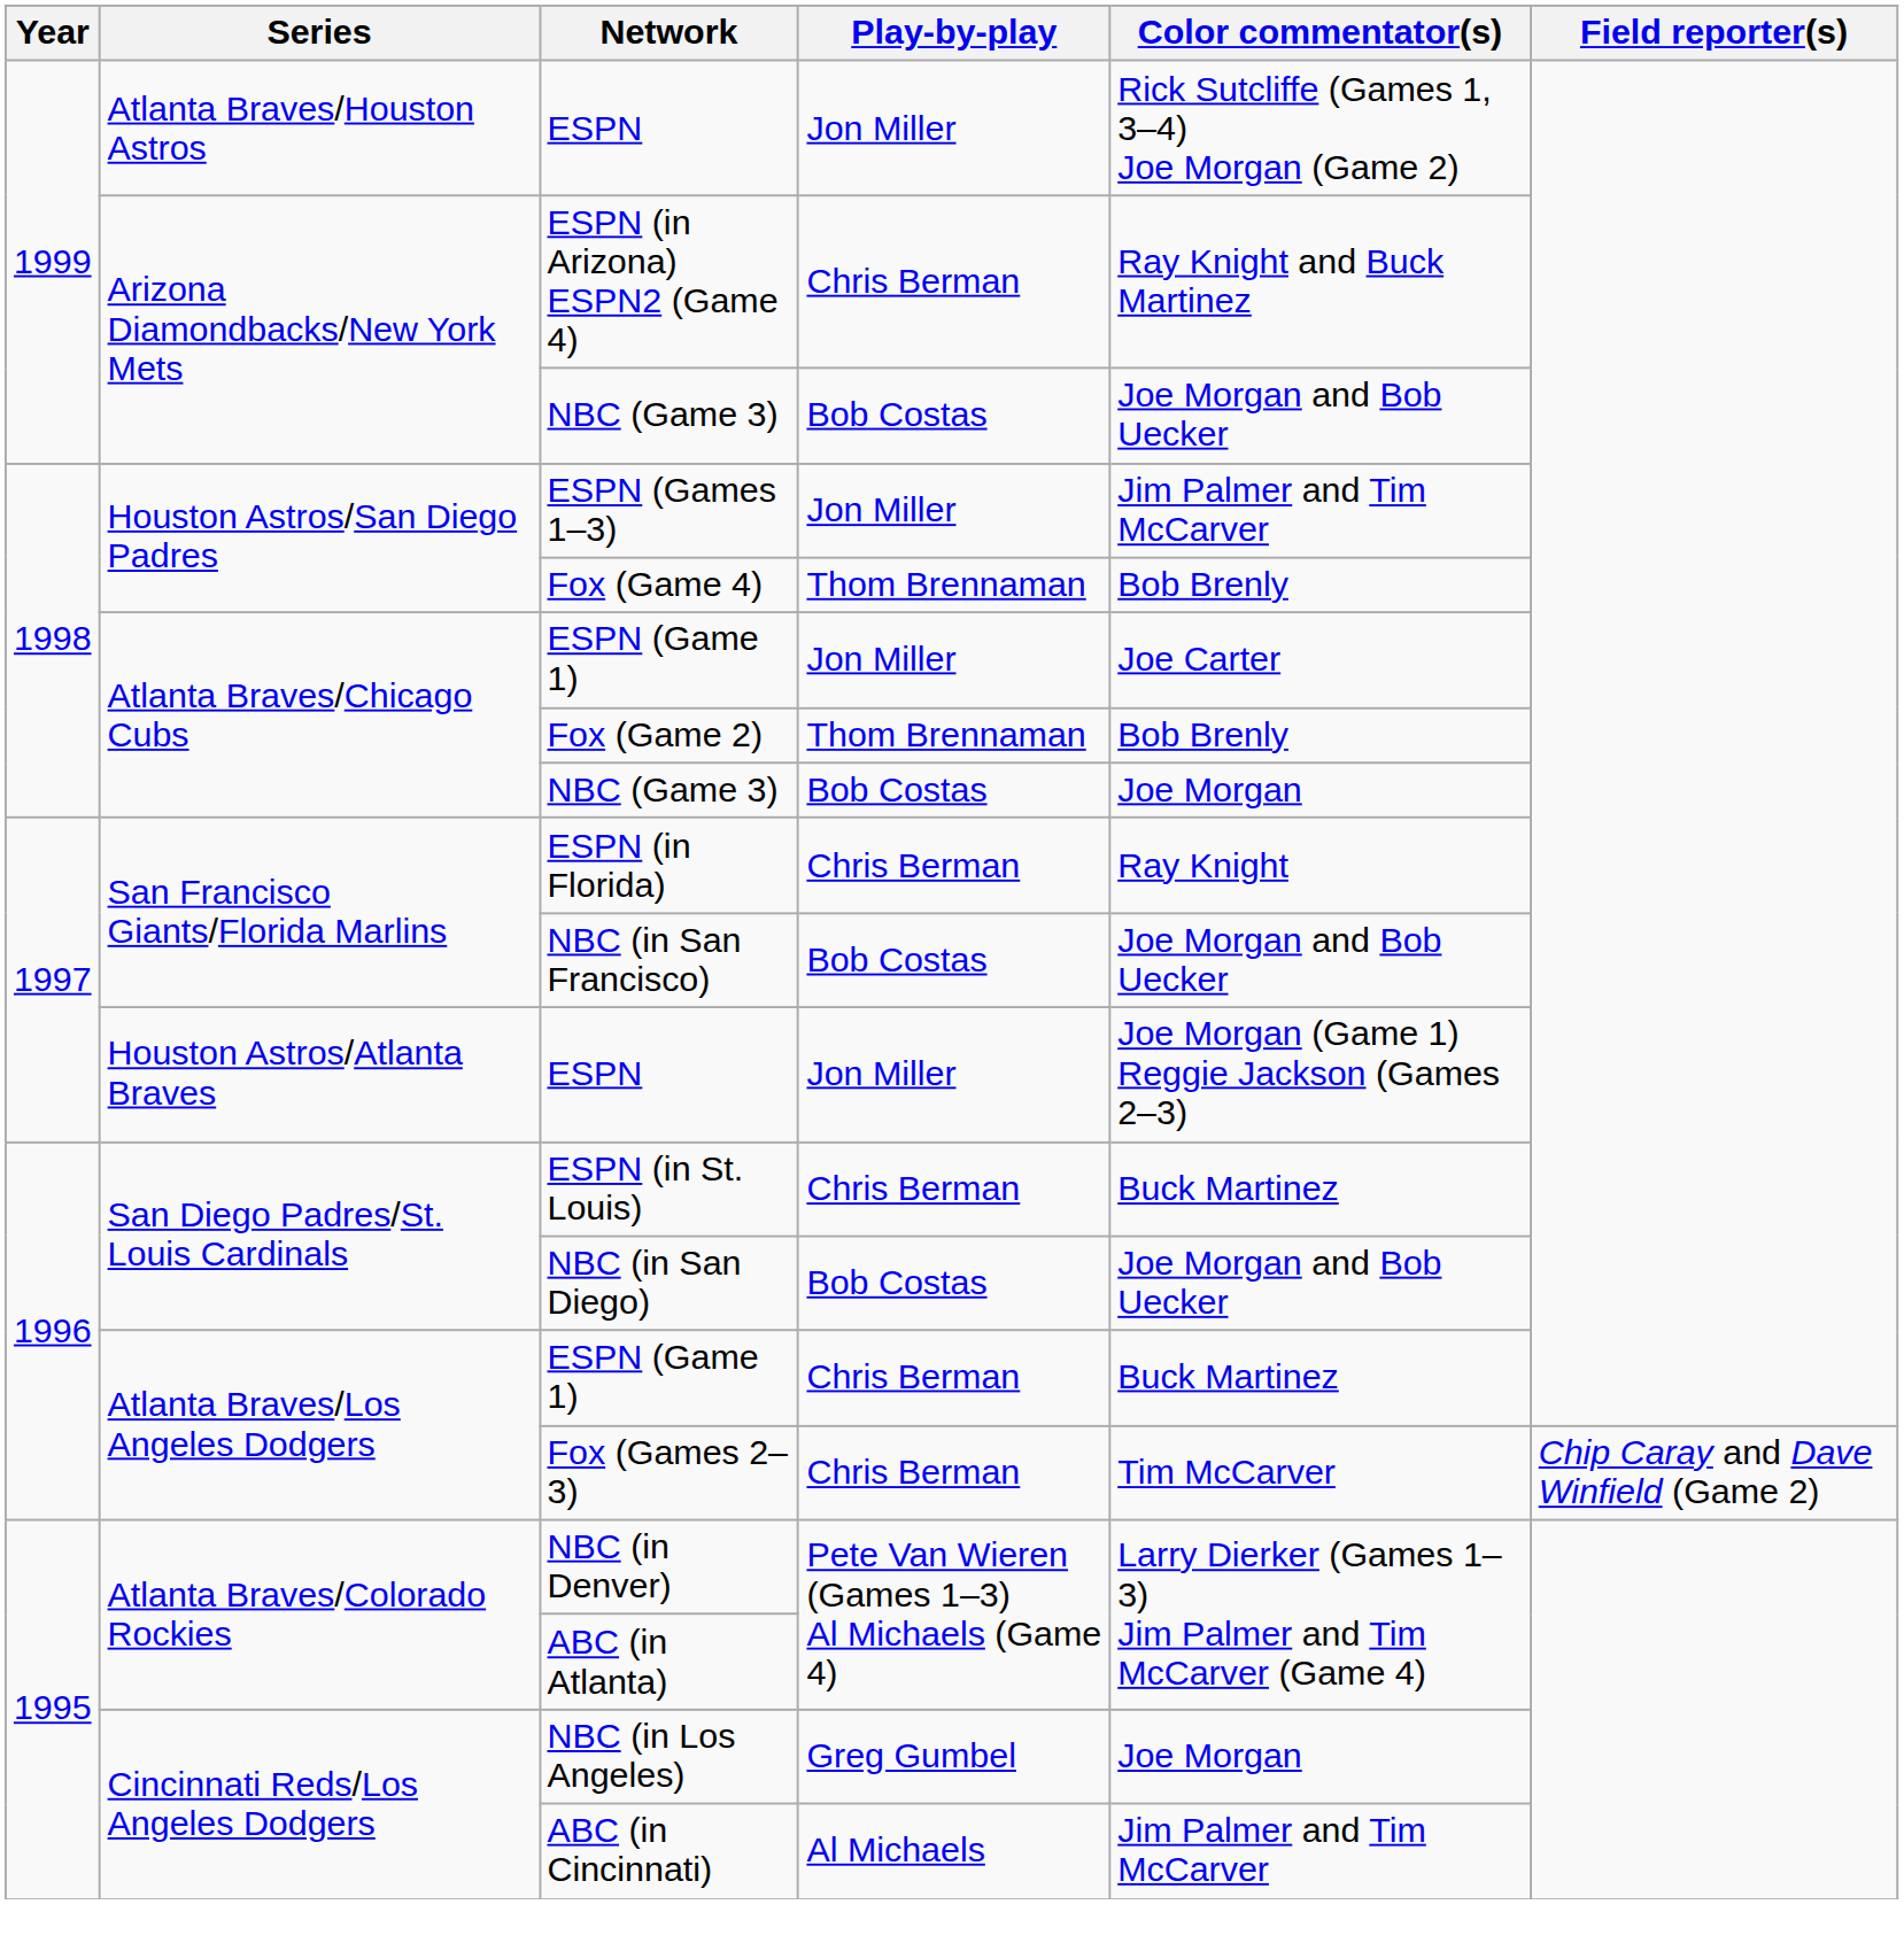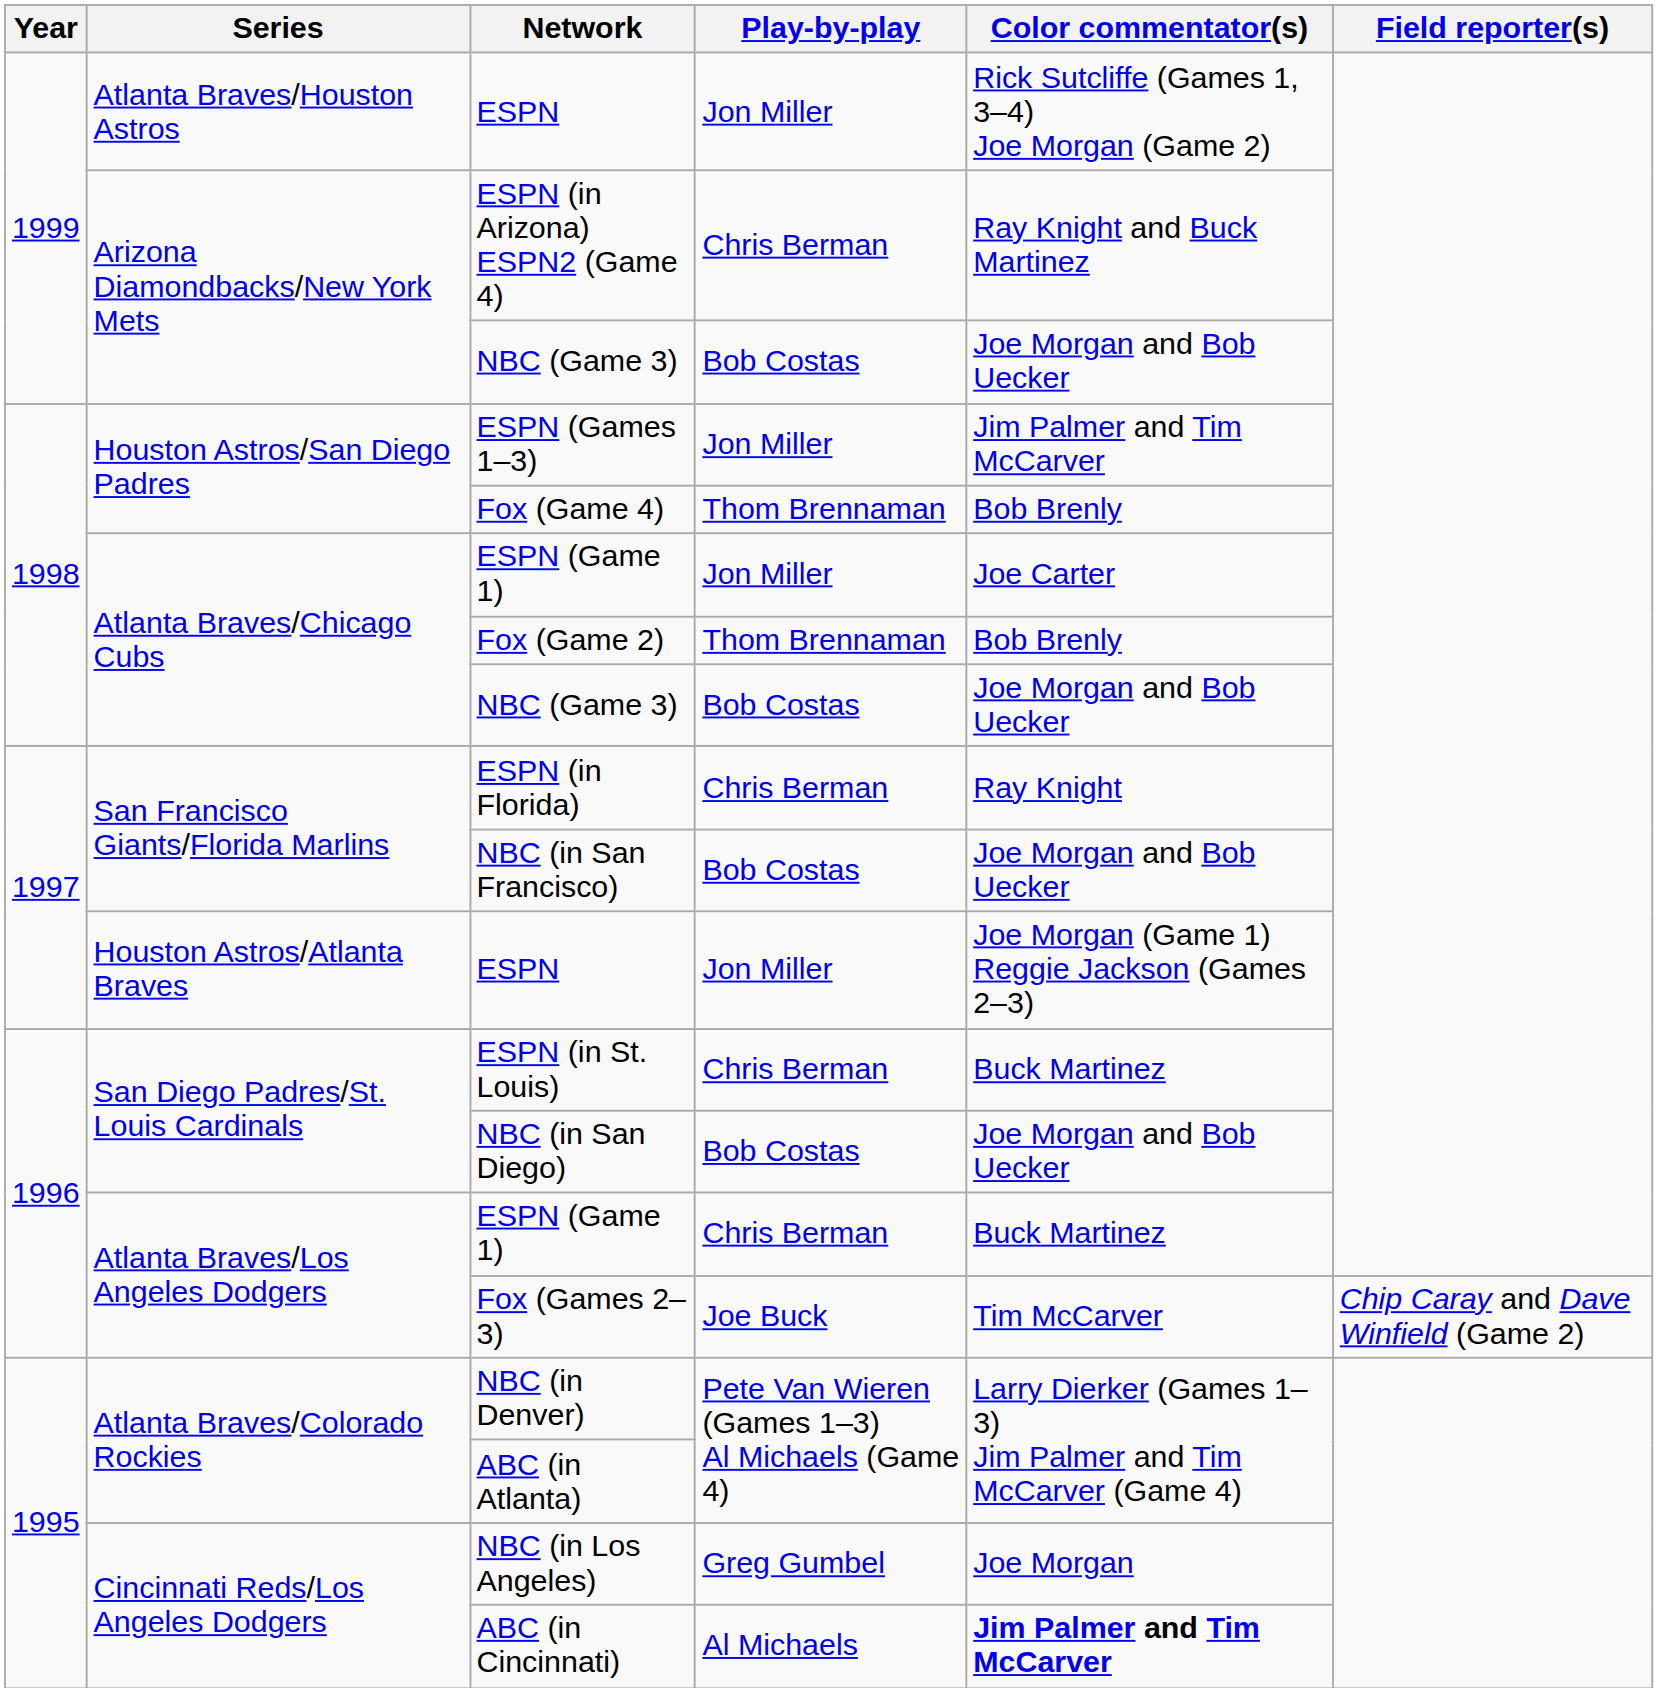Atlanta Braves/Chicago Cubs / NBC (Game 3) | Color commentator(s): Joe Morgan -> Joe Morgan and Bob Uecker
Fox (Games 2–3) | Play-by-play: Chris Berman -> Joe Buck
ABC (in Cincinnati) | Color commentator(s): normal -> bold
